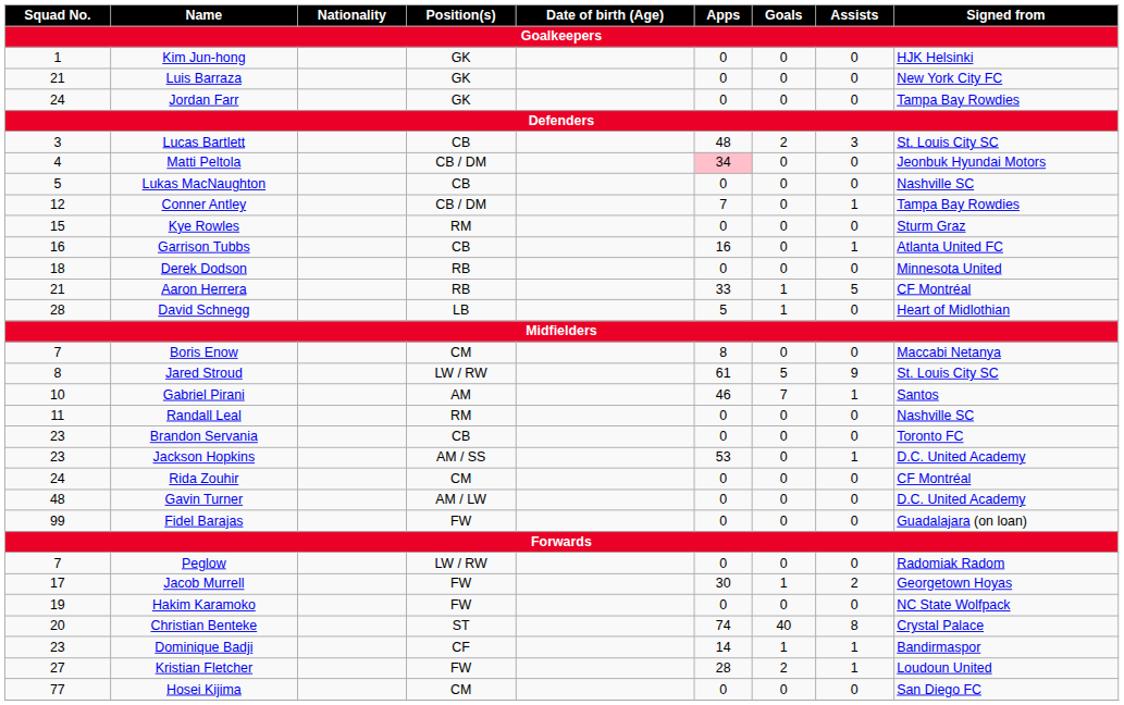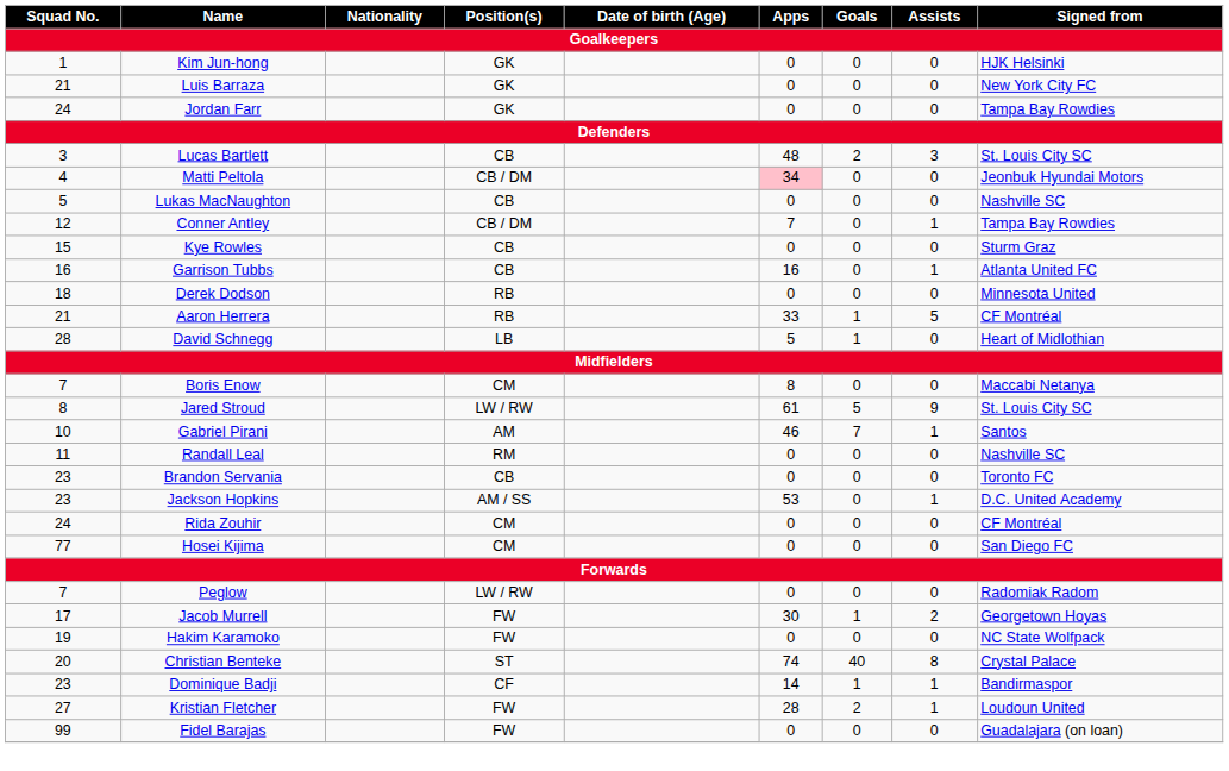Kye Rowles | Position(s): RM -> CB
- row: 48 | Gavin Turner | AM / LW | 0 | 0 | 0 | D.C. United Academy
rows swapped: Hosei Kijima <-> Fidel Barajas
